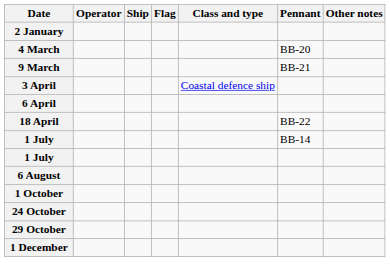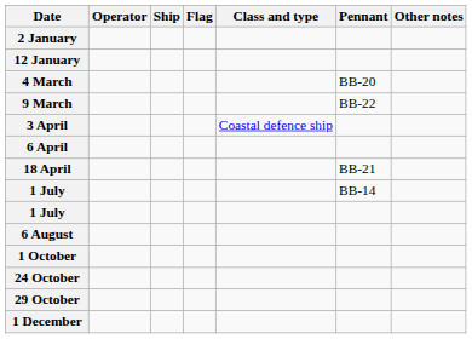+ row: 12 January
9 March | Pennant: BB-21 -> BB-22
18 April | Pennant: BB-22 -> BB-21
